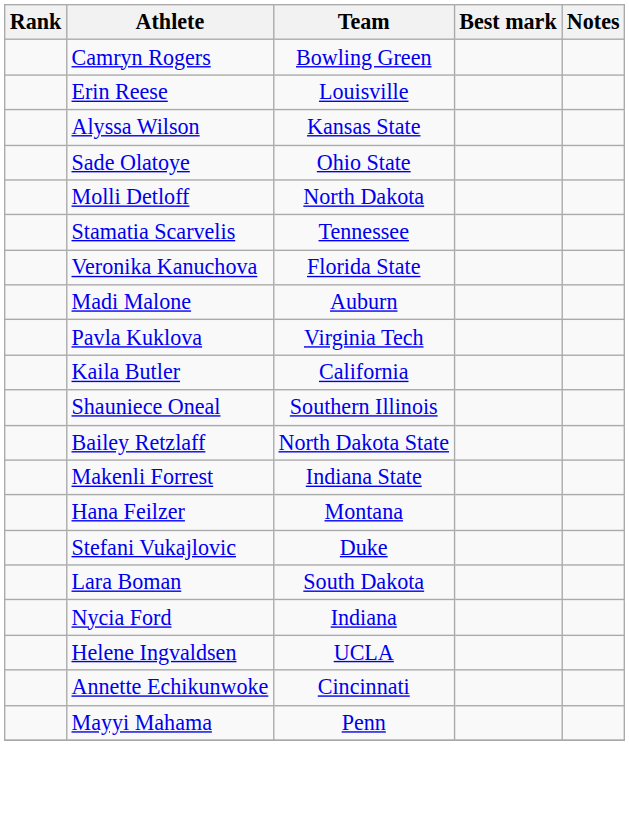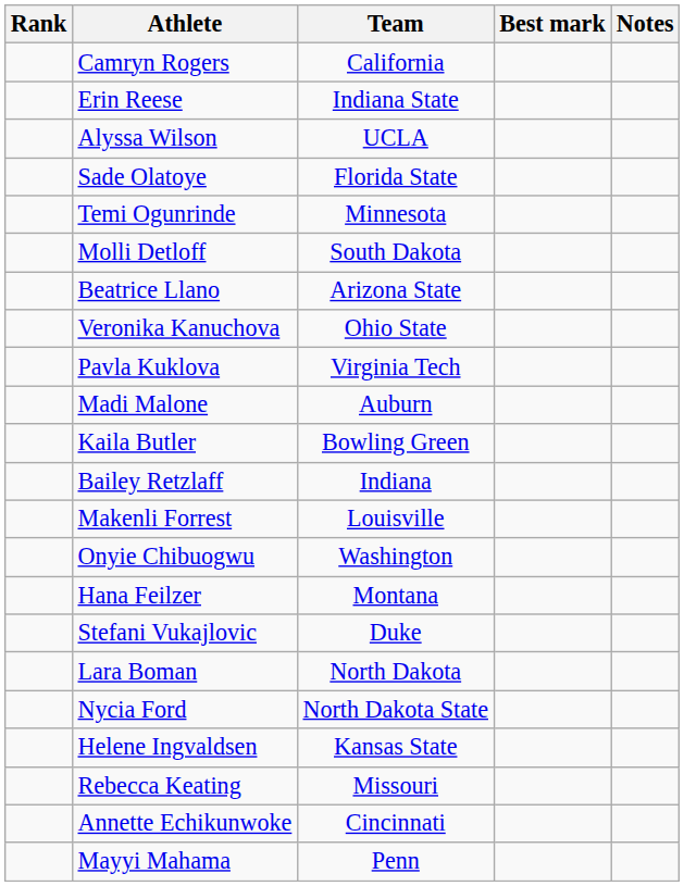Camryn Rogers | Team: Bowling Green -> California
Erin Reese | Team: Louisville -> Indiana State
Alyssa Wilson | Team: Kansas State -> UCLA
Sade Olatoye | Team: Ohio State -> Florida State
+ row: Temi Ogunrinde | Minnesota
Molli Detloff | Team: North Dakota -> South Dakota
+ row: Beatrice Llano | Arizona State
- row: Stamatia Scarvelis | Tennessee
Veronika Kanuchova | Team: Florida State -> Ohio State
rows swapped: Pavla Kuklova <-> Madi Malone
Kaila Butler | Team: California -> Bowling Green
- row: Shauniece Oneal | Southern Illinois
Bailey Retzlaff | Team: North Dakota State -> Indiana
Makenli Forrest | Team: Indiana State -> Louisville
+ row: Onyie Chibuogwu | Washington
Lara Boman | Team: South Dakota -> North Dakota
Nycia Ford | Team: Indiana -> North Dakota State
Helene Ingvaldsen | Team: UCLA -> Kansas State
+ row: Rebecca Keating | Missouri
